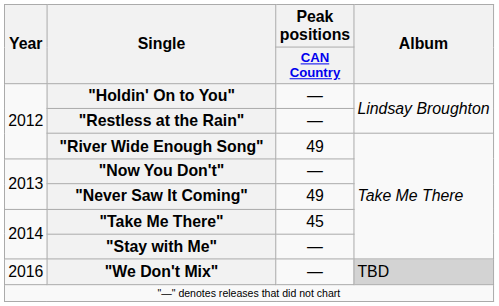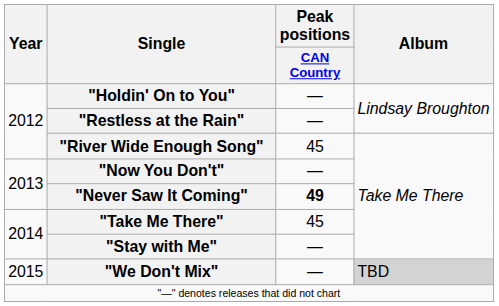"River Wide Enough Song" | Peak positions / CAN Country: 49 -> 45
"Never Saw It Coming" | Peak positions / CAN Country: normal -> bold
"We Don't Mix" | Year: 2016 -> 2015
